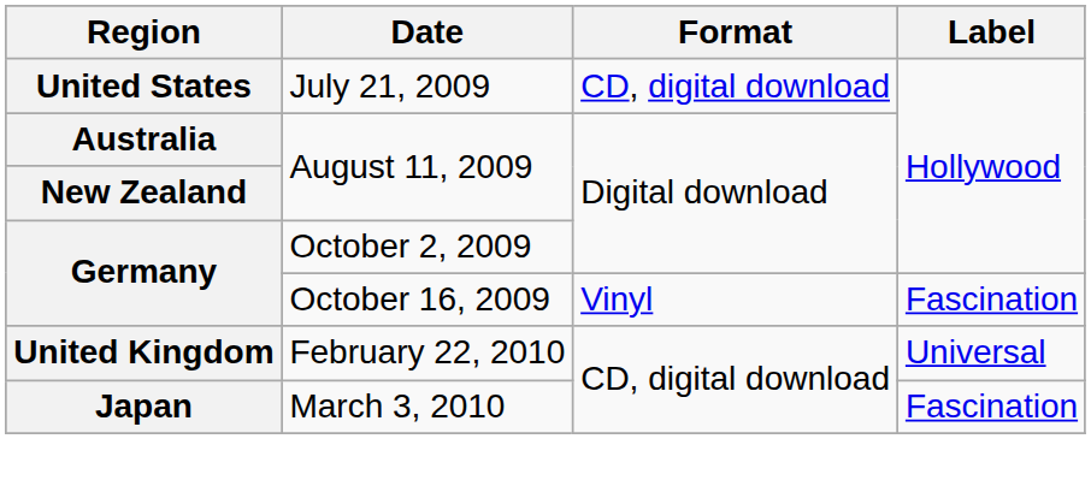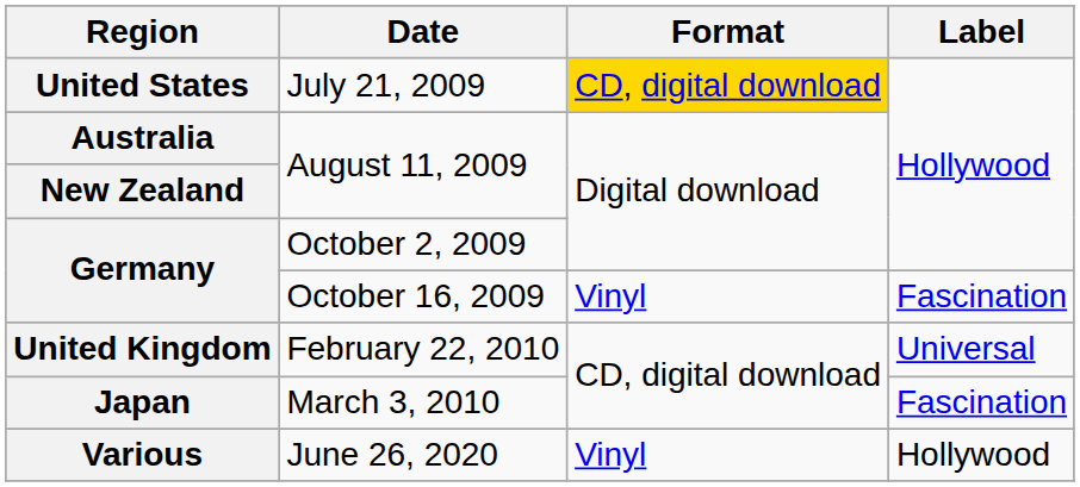July 21, 2009 | Format: no background -> gold background
+ row: Various | June 26, 2020 | Vinyl | Hollywood
